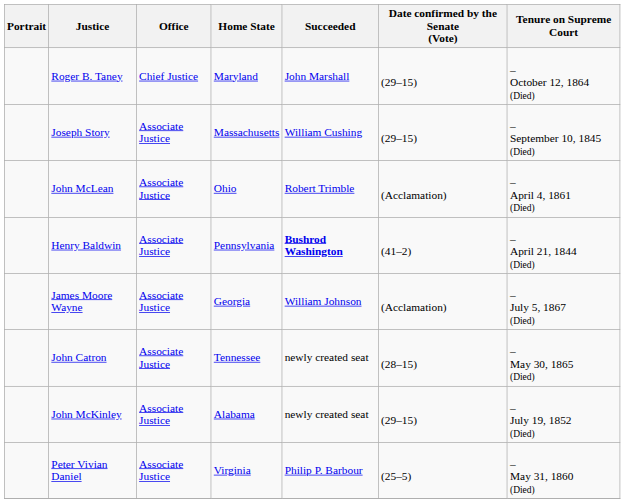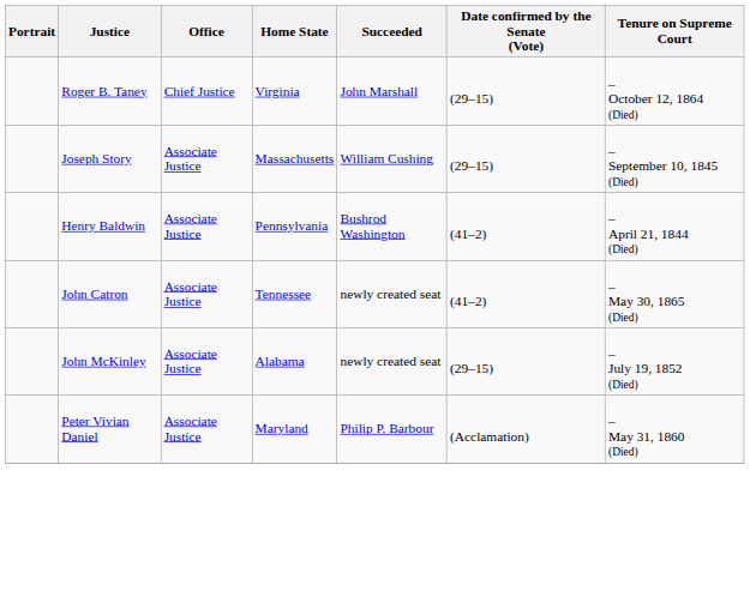Roger B. Taney | Home State: Maryland -> Virginia
- row: John McLean | Associate Justice | Ohio | Robert Trimble | (Acclamation) | – April 4, 1861 (Died)
Henry Baldwin | Succeeded: bold -> normal
- row: James Moore Wayne | Associate Justice | Georgia | William Johnson | (Acclamation) | – July 5, 1867 (Died)
John Catron | Date confirmed by the Senate (Vote): (28–15) -> (41–2)
Peter Vivian Daniel | Home State: Virginia -> Maryland
Peter Vivian Daniel | Date confirmed by the Senate (Vote): (25–5) -> (Acclamation)
